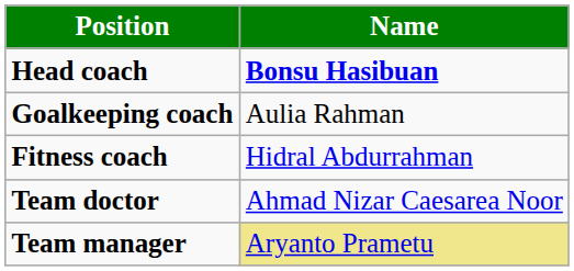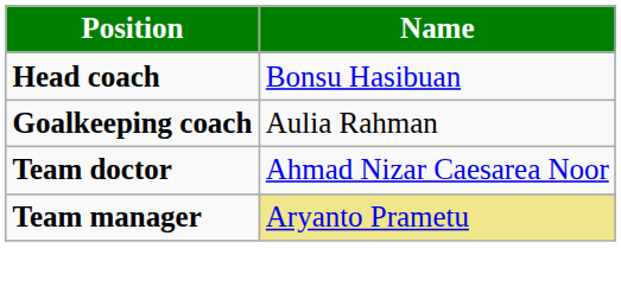Head coach | Name: bold -> normal
- row: Fitness coach | Hidral Abdurrahman
